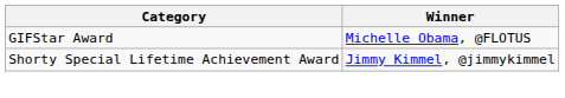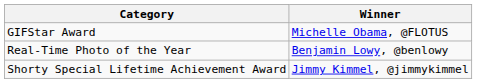+ row: Real-Time Photo of the Year | Benjamin Lowy, @benlowy
